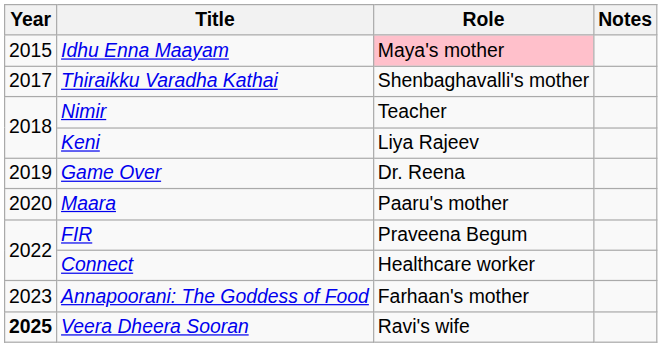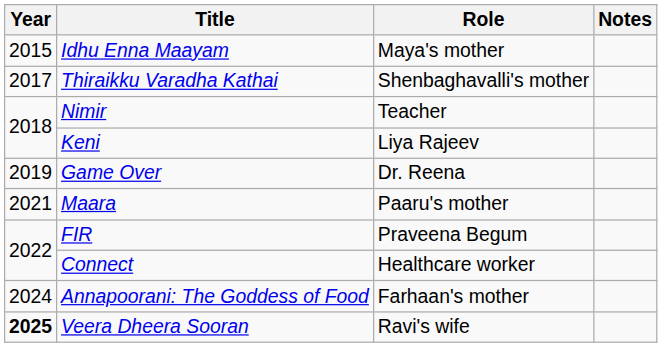Idhu Enna Maayam | Role: pink background -> no background
Maara | Year: 2020 -> 2021
Annapoorani: The Goddess of Food | Year: 2023 -> 2024
